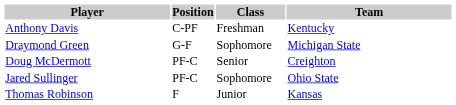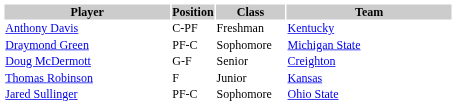Draymond Green | Position: G-F -> PF-C
Doug McDermott | Position: PF-C -> G-F
rows swapped: Thomas Robinson <-> Jared Sullinger
